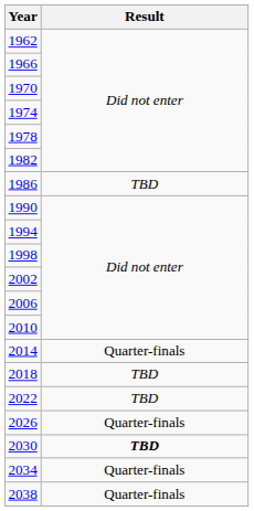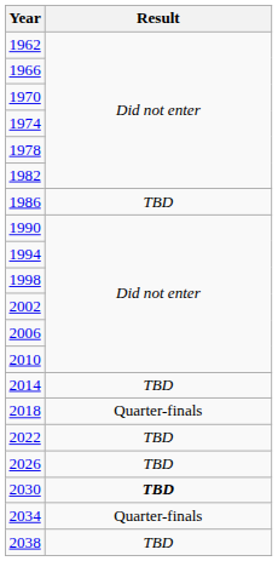2014 | Result: Quarter-finals -> TBD
2018 | Result: TBD -> Quarter-finals
2026 | Result: Quarter-finals -> TBD
2038 | Result: Quarter-finals -> TBD
